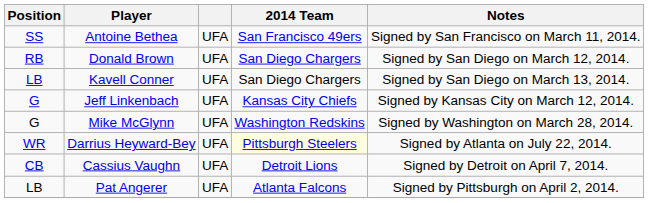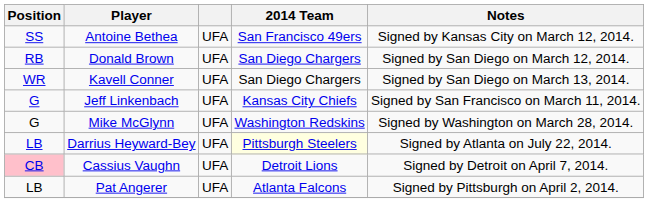Antoine Bethea | Notes: Signed by San Francisco on March 11, 2014. -> Signed by Kansas City on March 12, 2014.
Kavell Conner | Position: LB -> WR
Jeff Linkenbach | Notes: Signed by Kansas City on March 12, 2014. -> Signed by San Francisco on March 11, 2014.
Darrius Heyward-Bey | Position: WR -> LB
Cassius Vaughn | Position: no background -> pink background
